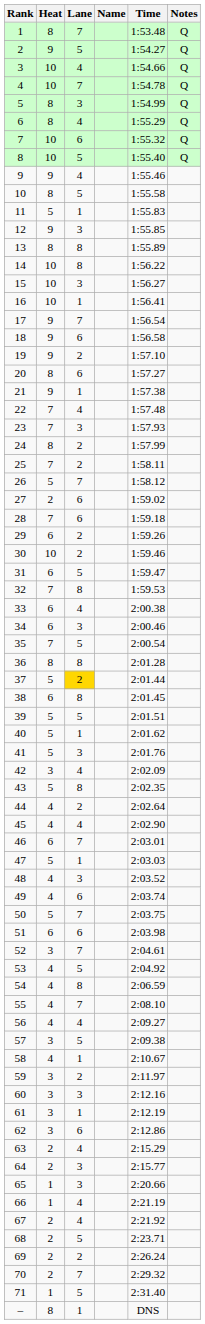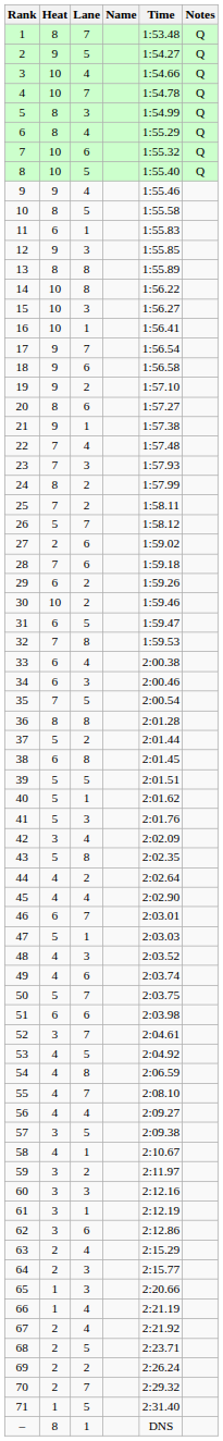11 | Heat: 5 -> 6
37 | Lane: gold background -> no background
